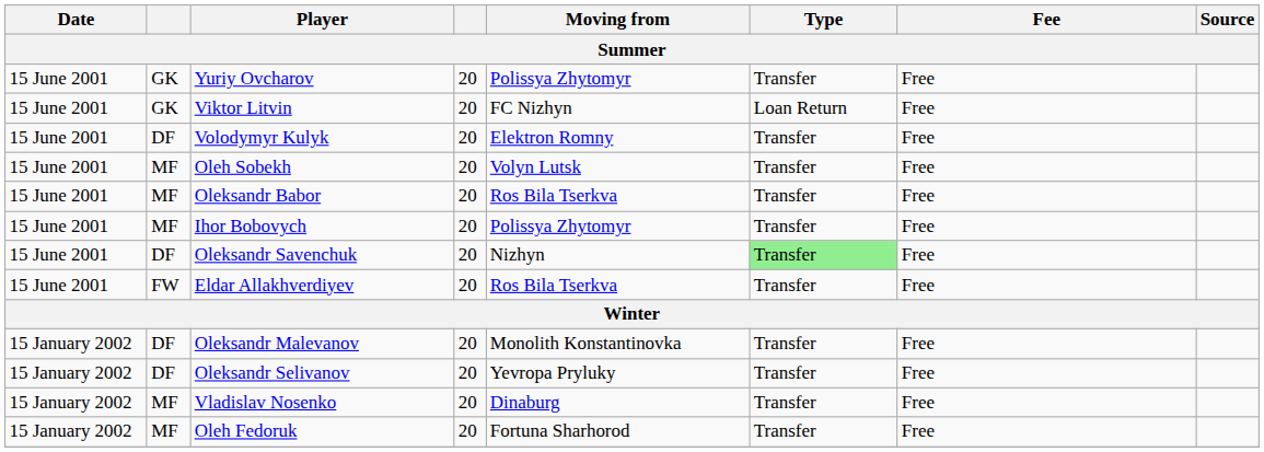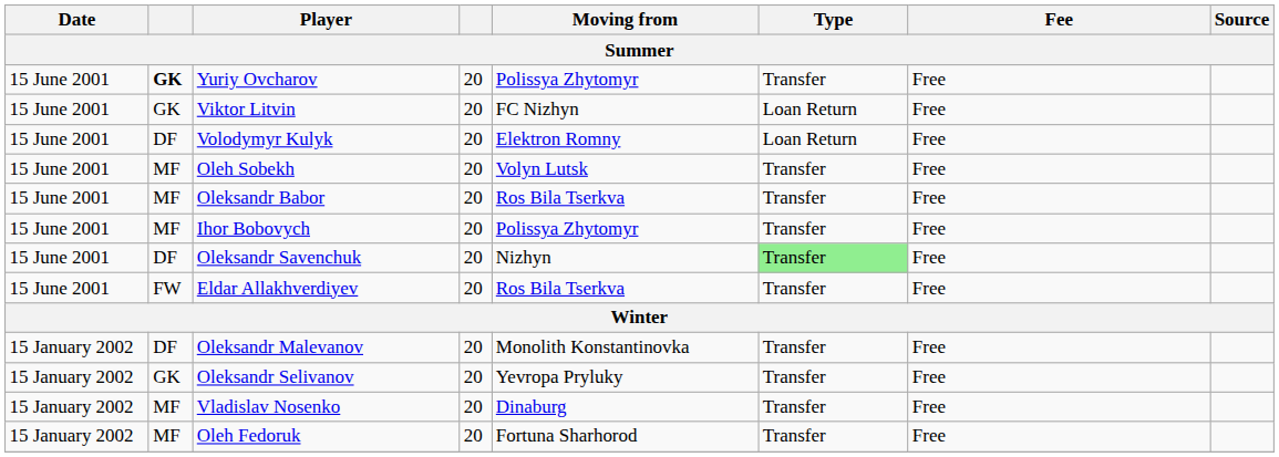Yuriy Ovcharov | column 2: normal -> bold
Volodymyr Kulyk | Type: Transfer -> Loan Return
Oleksandr Selivanov | column 2: DF -> GK
